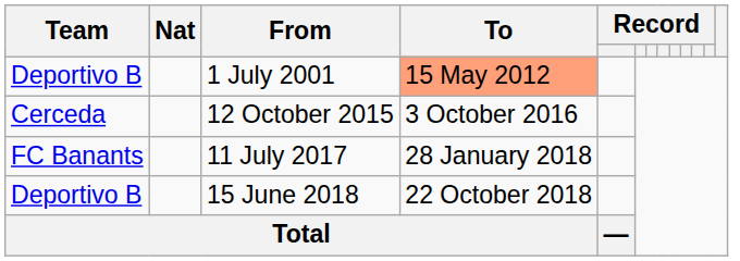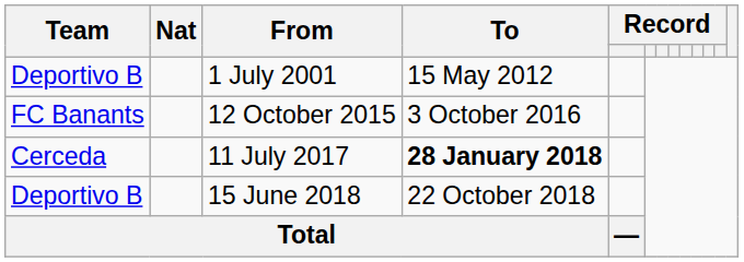1 July 2001 | To: lightsalmon background -> no background
12 October 2015 | Team: Cerceda -> FC Banants
11 July 2017 | Team: FC Banants -> Cerceda
11 July 2017 | To: normal -> bold
